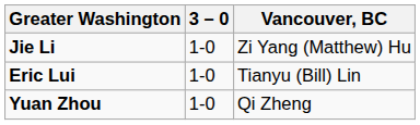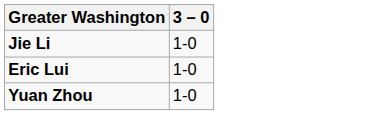- column: Vancouver, BC | Zi Yang (Matthew) Hu | Tianyu (Bill) Lin | Qi Zheng
